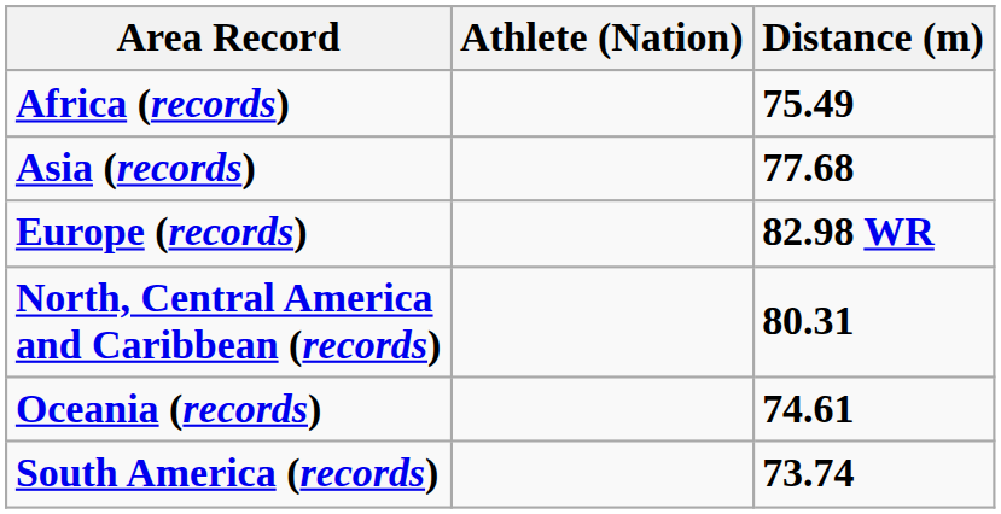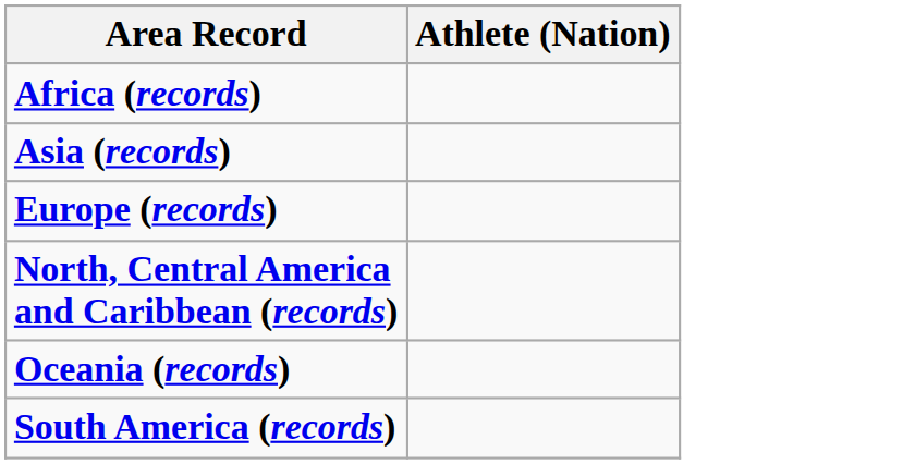- column: Distance (m) | 75.49 | 77.68 | 82.98 WR | 80.31 | 74.61 | 73.74
